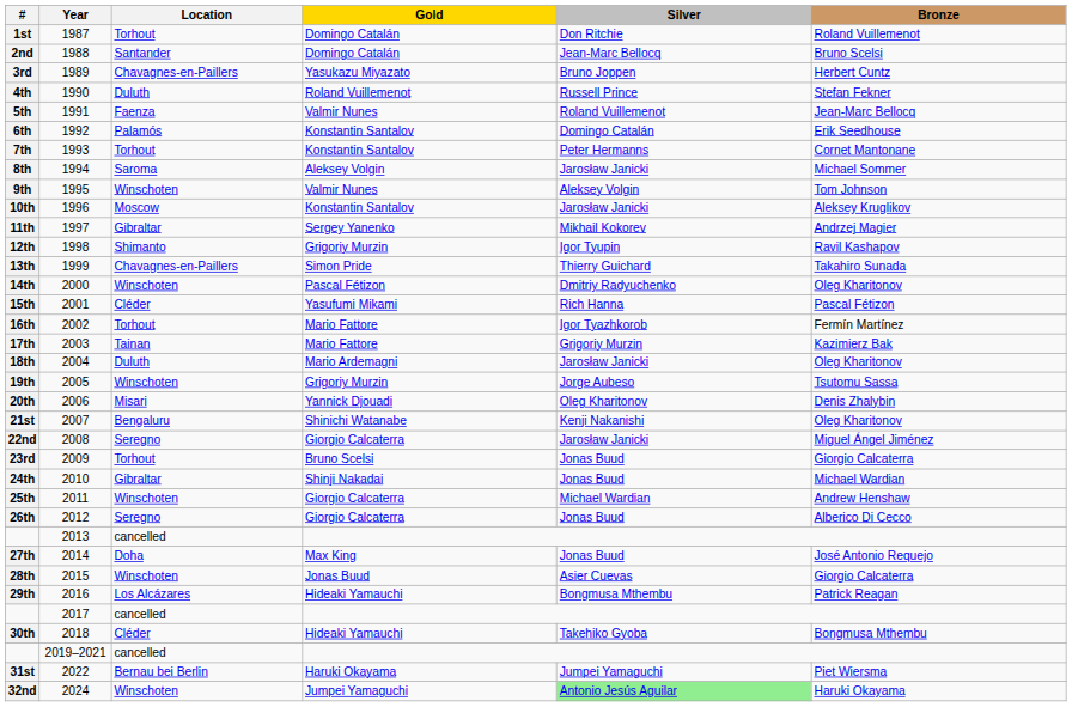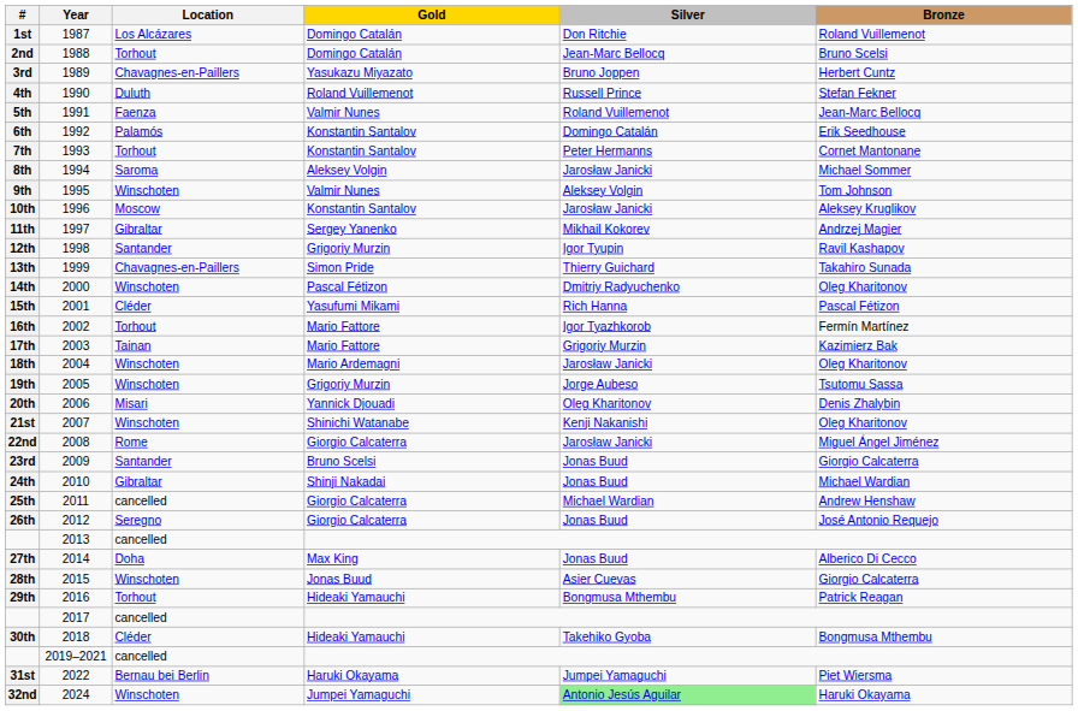1st | Location: Torhout -> Los Alcázares
2nd | Location: Santander -> Torhout
12th | Location: Shimanto -> Santander
18th | Location: Duluth -> Winschoten
21st | Location: Bengaluru -> Winschoten
22nd | Location: Seregno -> Rome
23rd | Location: Torhout -> Santander
25th | Location: Winschoten -> cancelled
26th | Bronze: Alberico Di Cecco -> José Antonio Requejo
27th | Bronze: José Antonio Requejo -> Alberico Di Cecco
29th | Location: Los Alcázares -> Torhout
